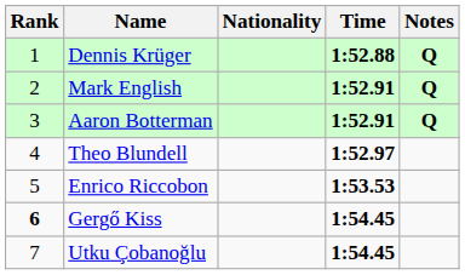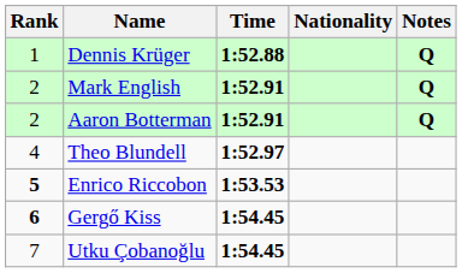columns swapped: Nationality <-> Time
Aaron Botterman | Rank: 3 -> 2
Enrico Riccobon | Rank: normal -> bold
